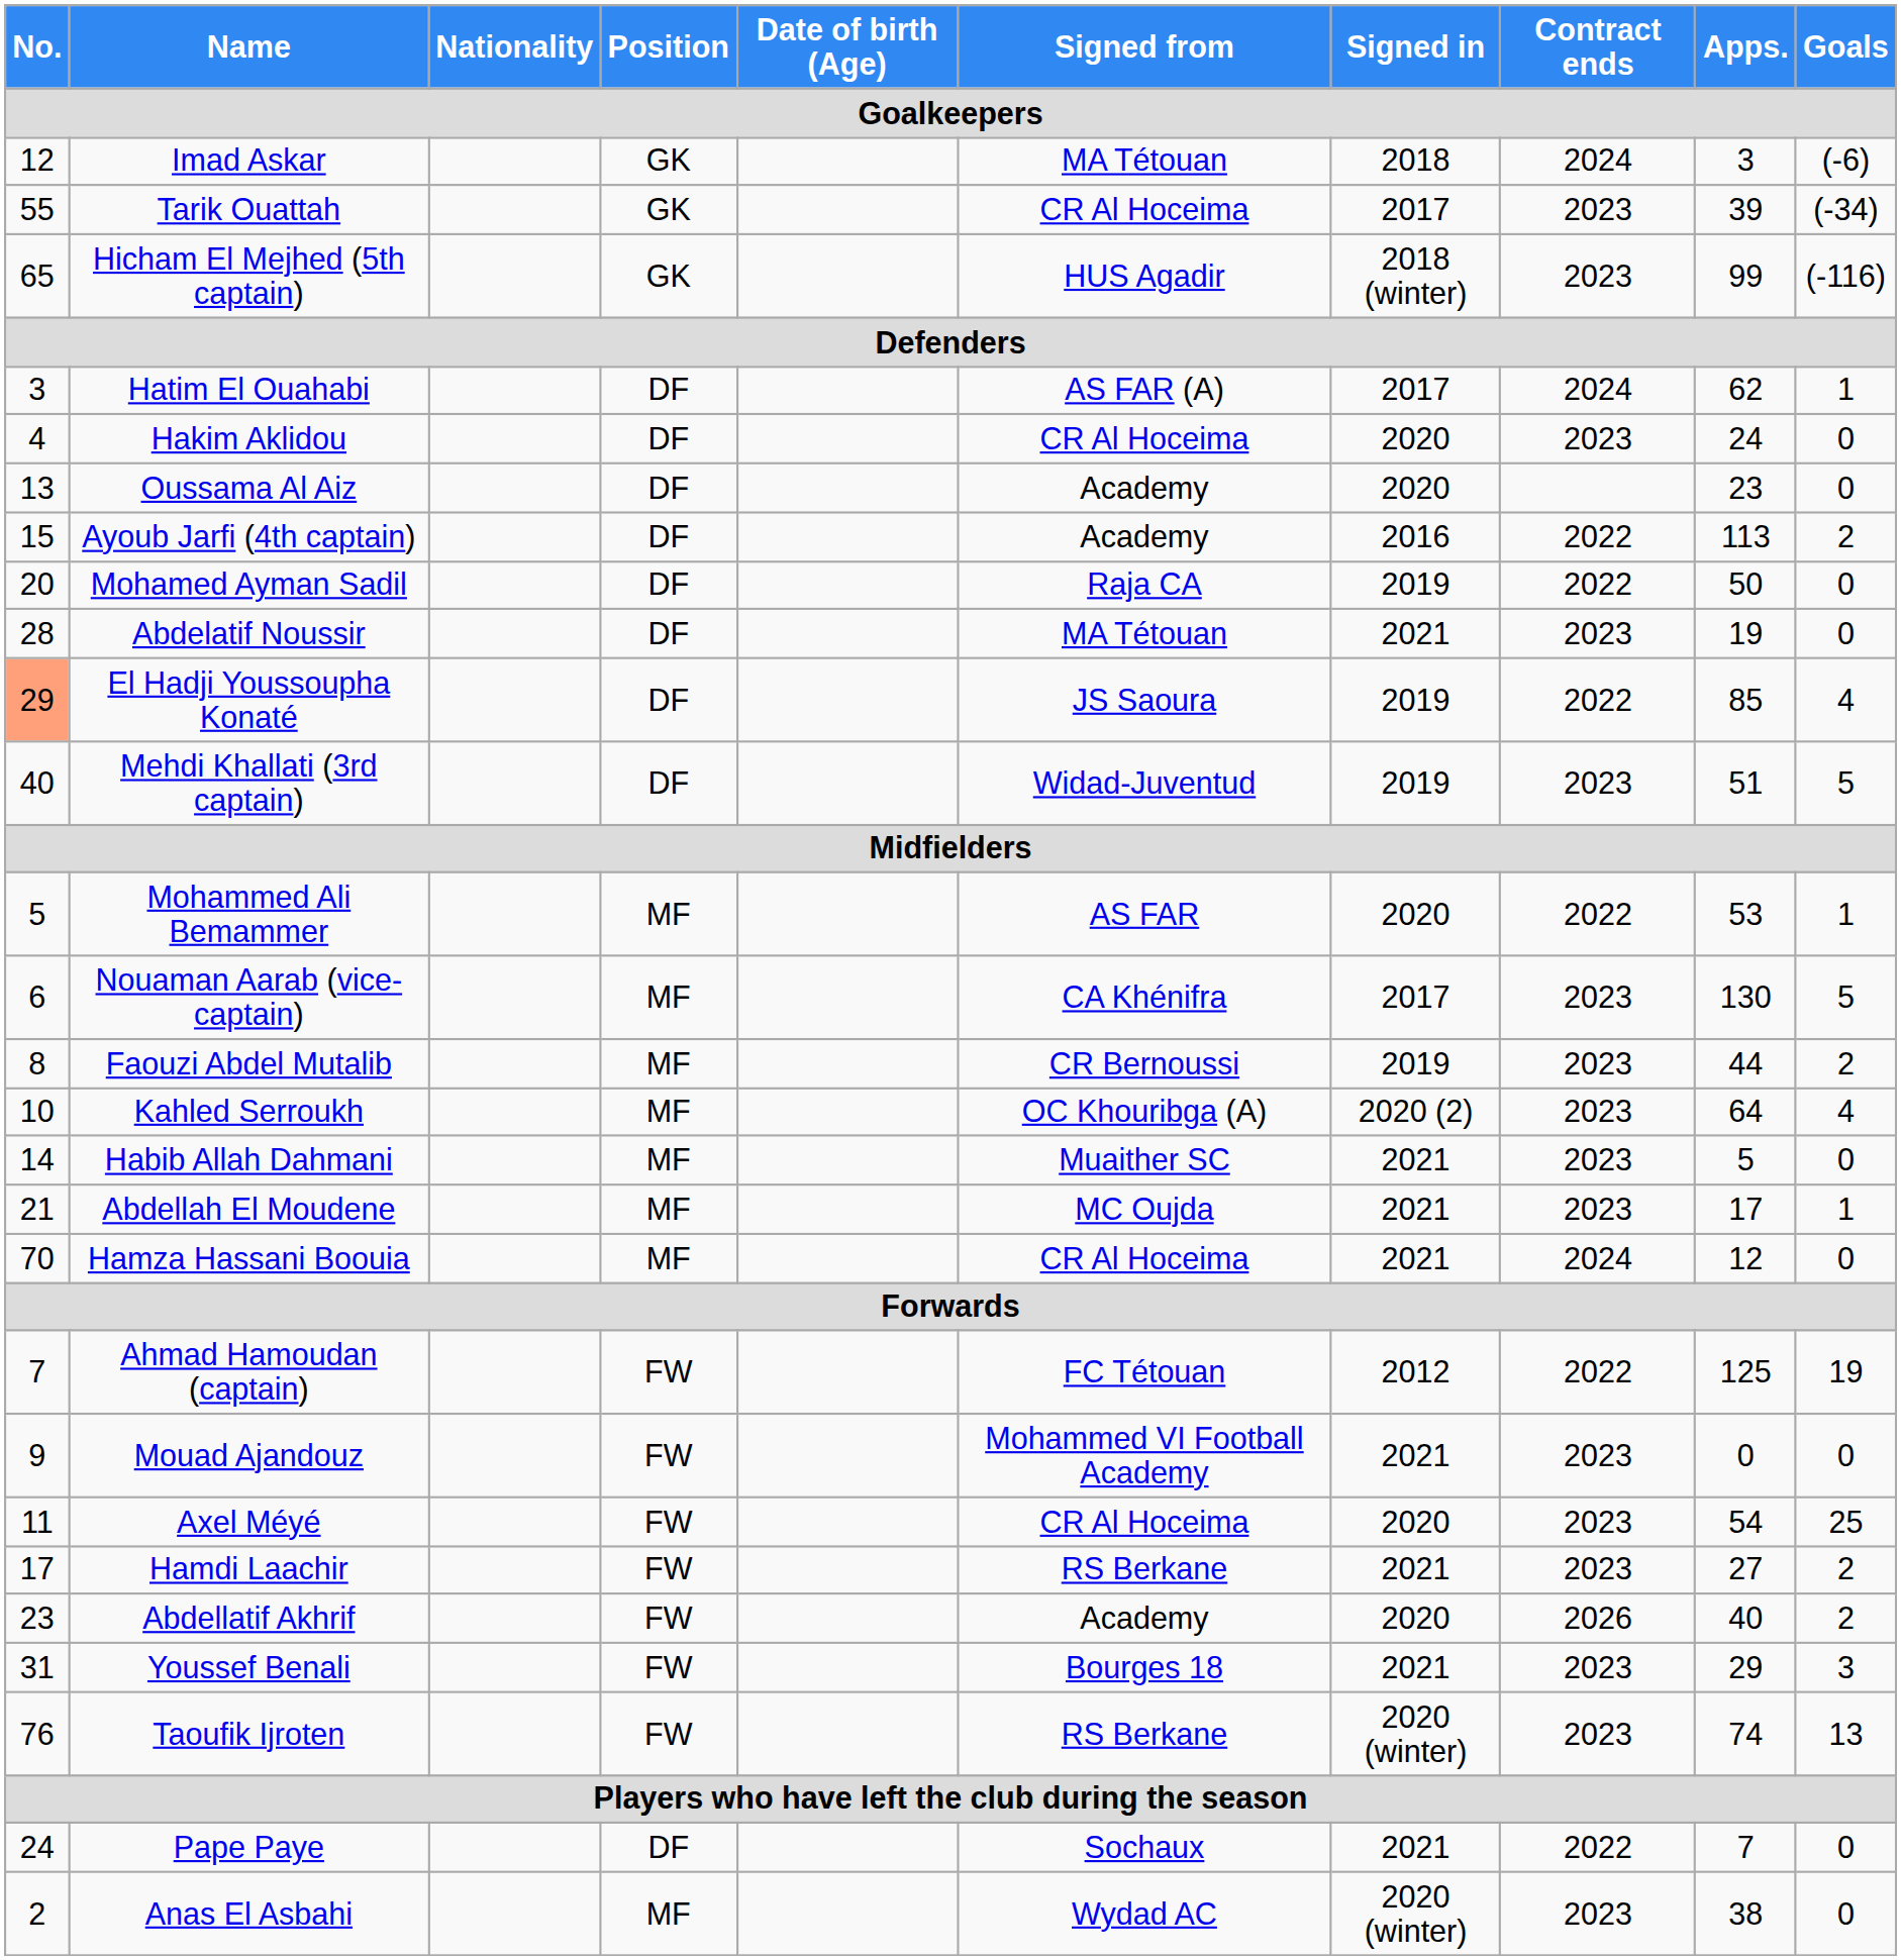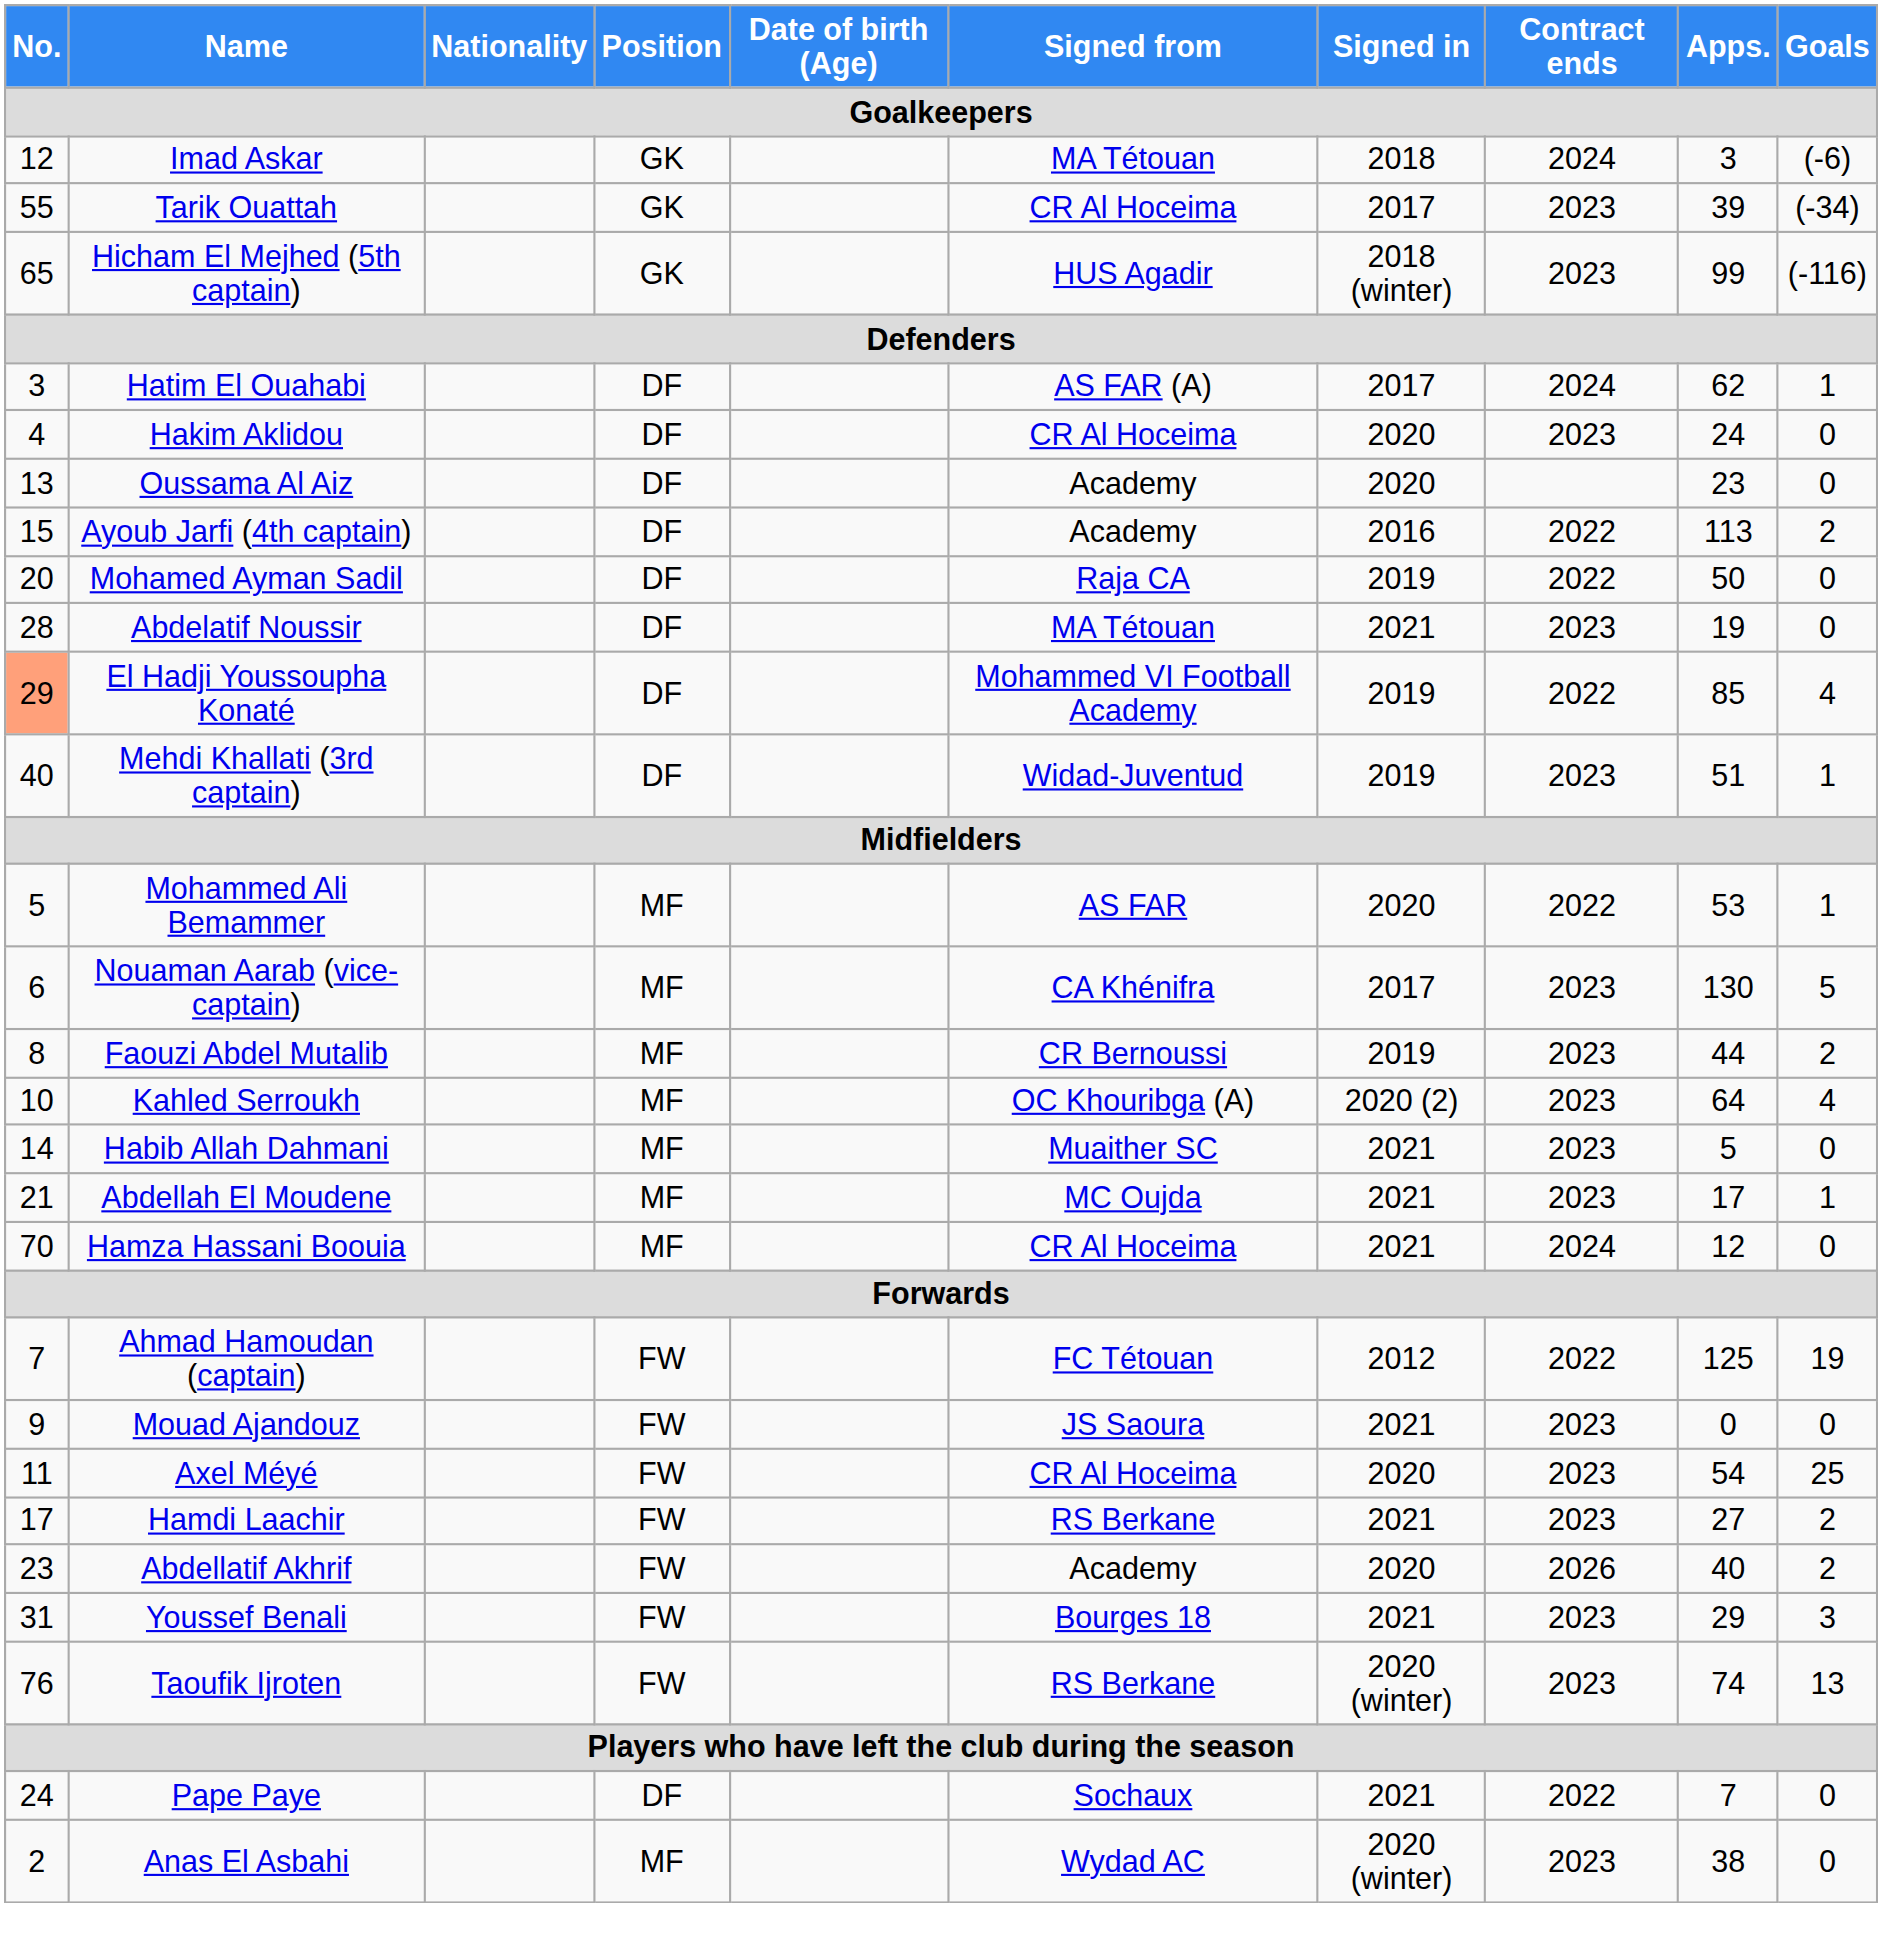El Hadji Youssoupha Konaté | Signed from: JS Saoura -> Mohammed VI Football Academy
Mehdi Khallati (3rd captain) | Goals: 5 -> 1
Mouad Ajandouz | Signed from: Mohammed VI Football Academy -> JS Saoura
